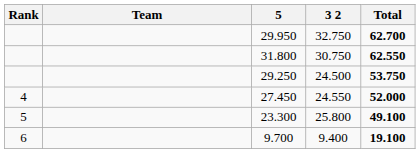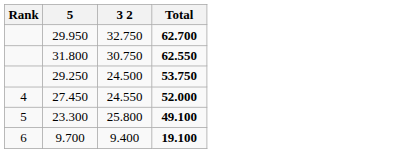- column: Team
